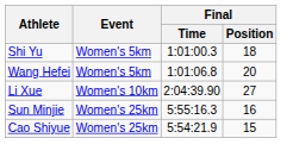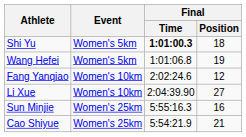Shi Yu | Final / Time: normal -> bold
Wang Hefei | Final / Position: 20 -> 19
+ row: Fang Yanqiao | Women's 10km | 2:02:24.6 | 12
Cao Shiyue | Final / Position: 15 -> 21
